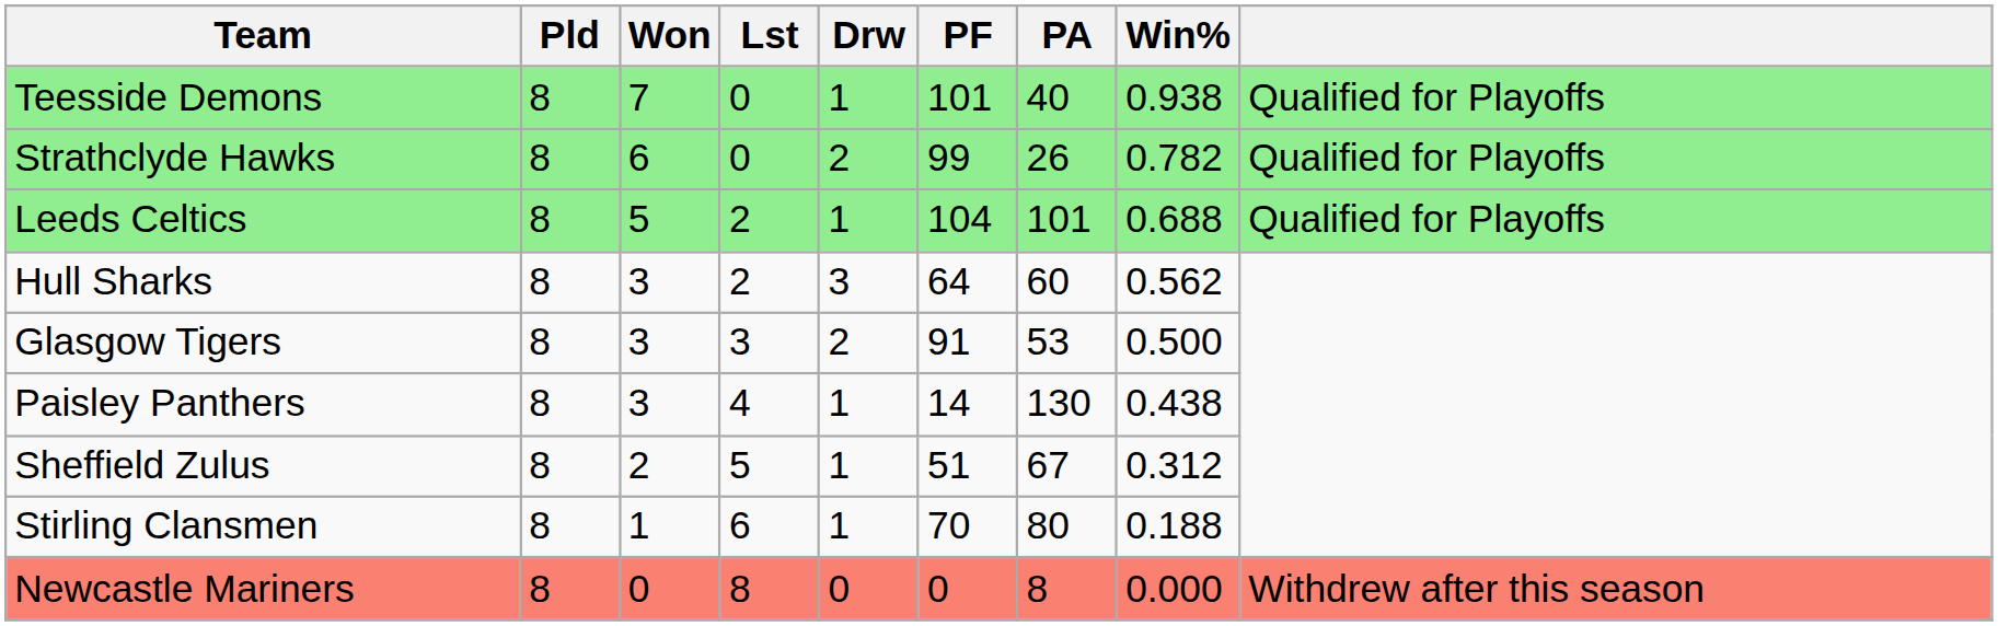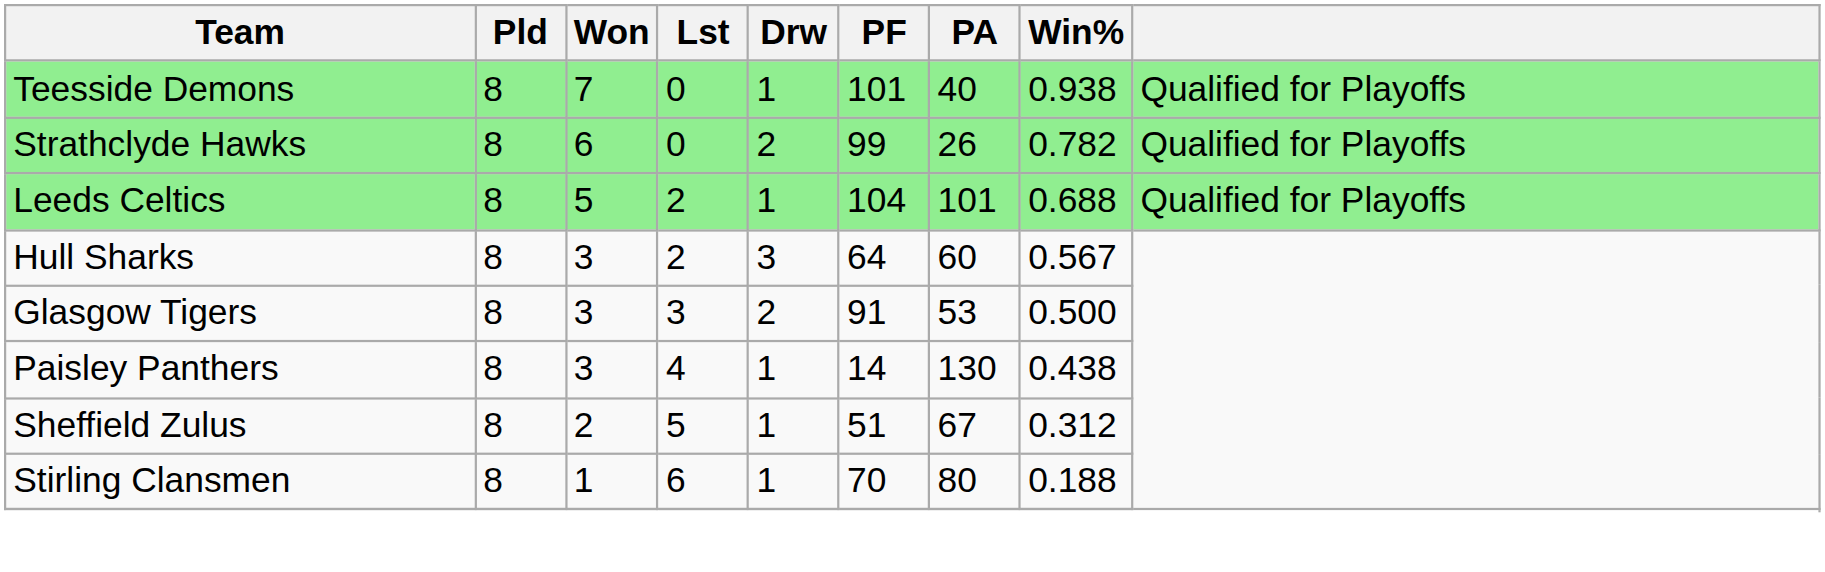Hull Sharks | Win%: 0.562 -> 0.567
- row: Newcastle Mariners | 8 | 0 | 8 | 0 | 0 | 8 | 0.000 | Withdrew after this season
